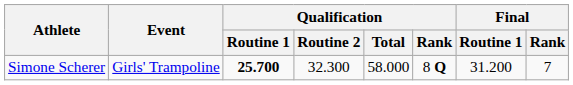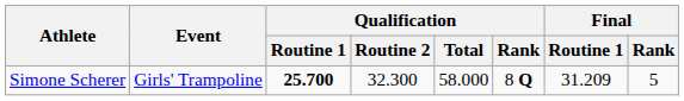Simone Scherer | Final / Routine 1: 31.200 -> 31.209
Simone Scherer | Final / Rank: 7 -> 5
